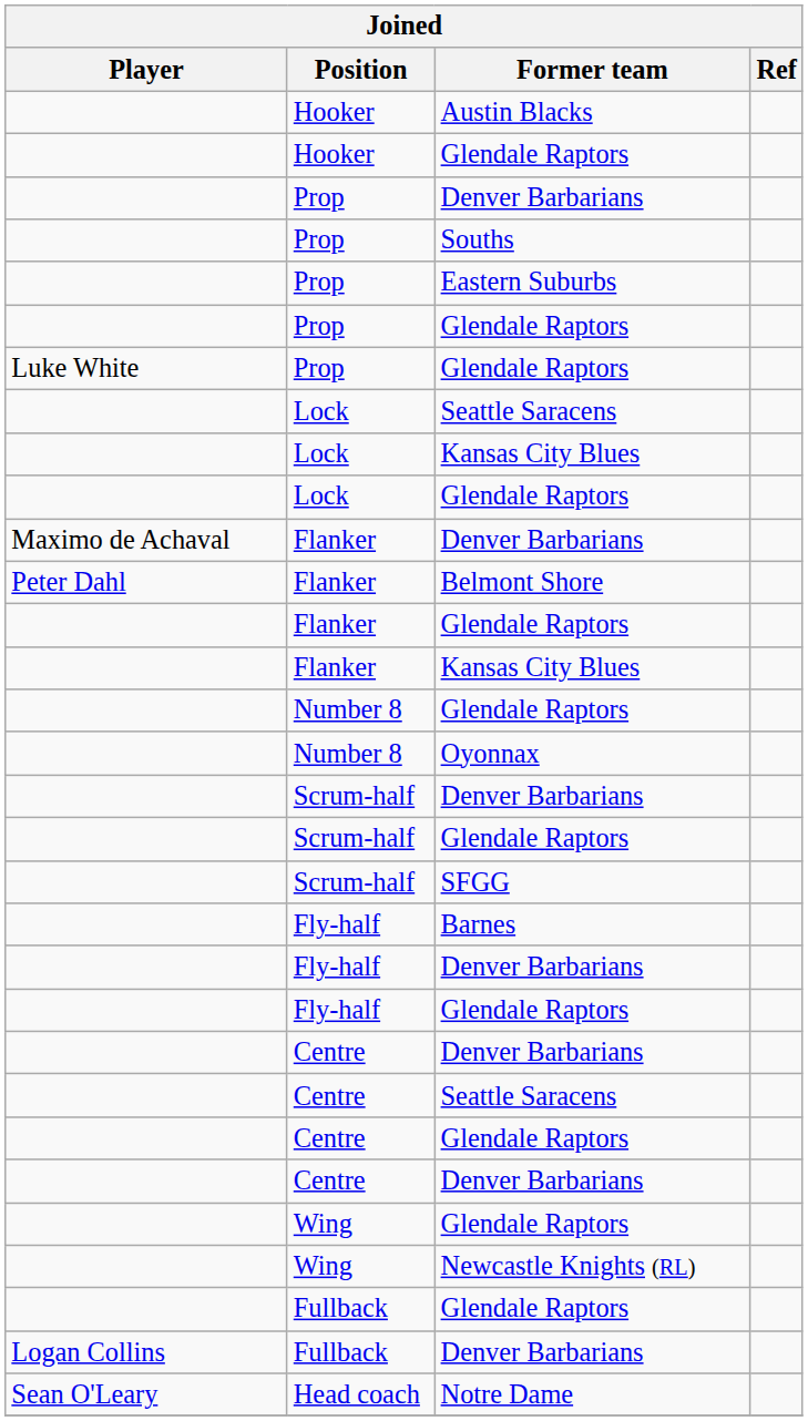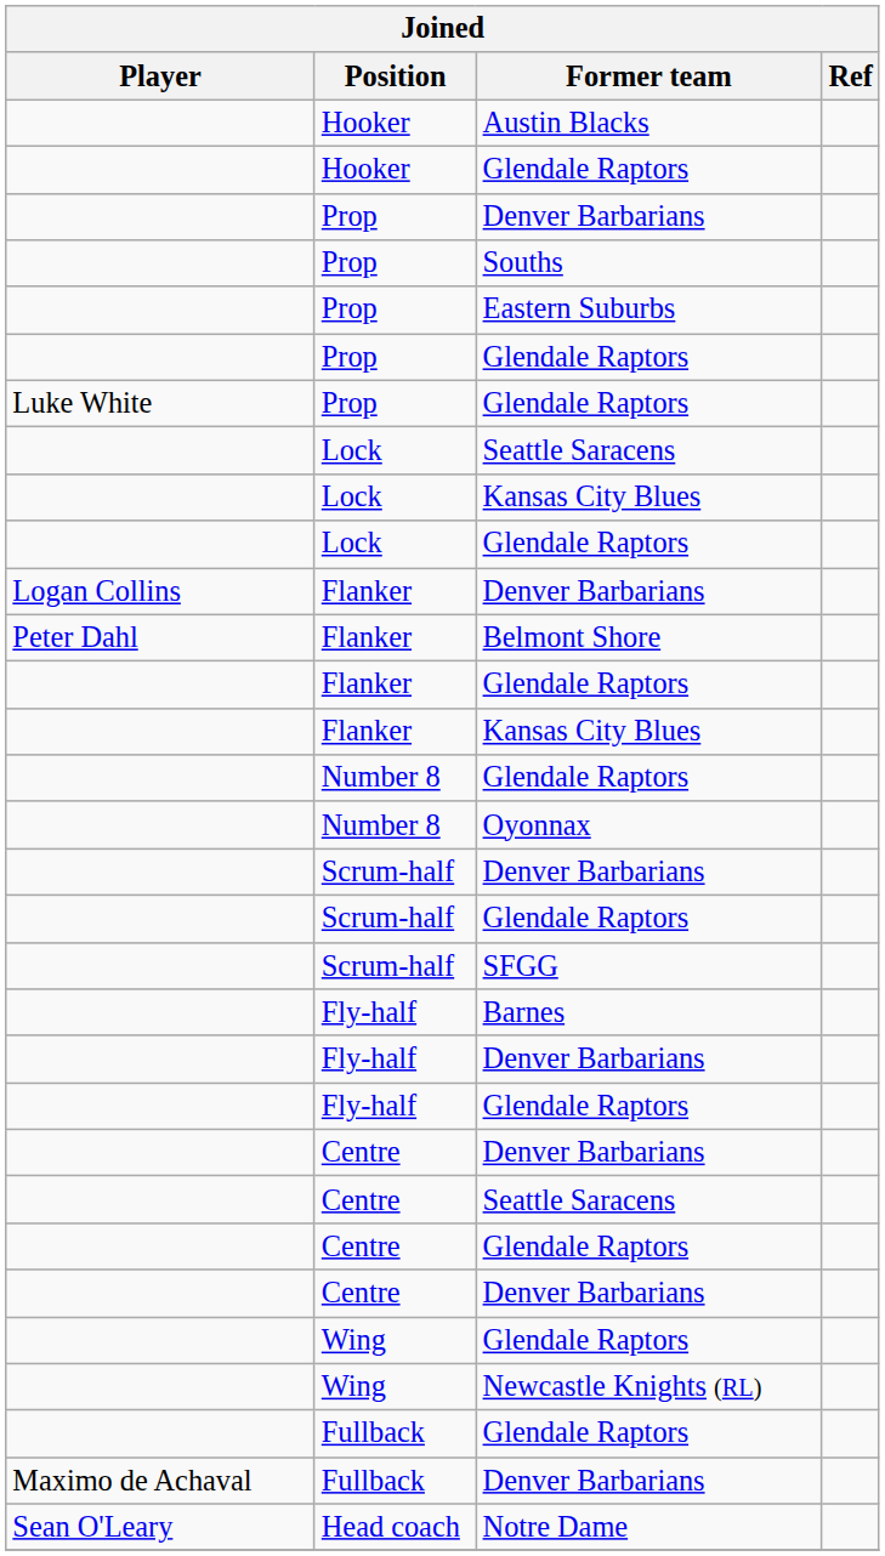Flanker / Denver Barbarians | Player: Maximo de Achaval -> Logan Collins
Fullback / Denver Barbarians | Player: Logan Collins -> Maximo de Achaval
